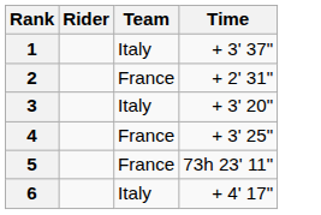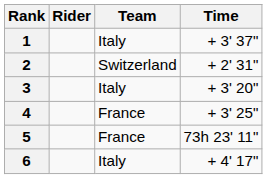2 | Team: France -> Switzerland
